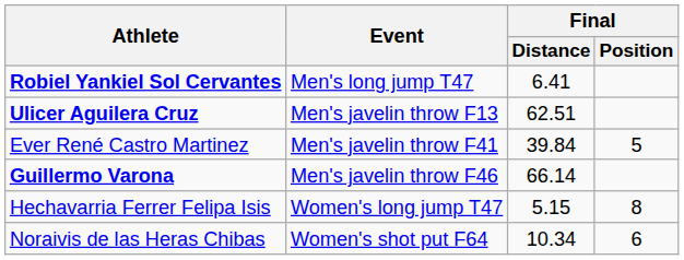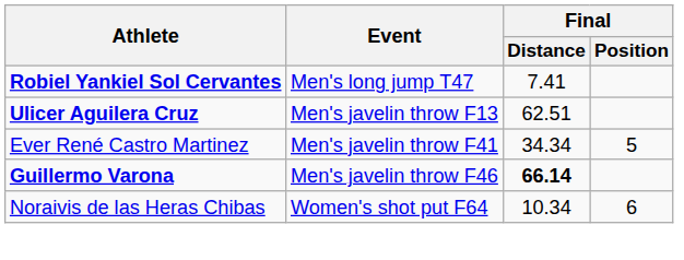Robiel Yankiel Sol Cervantes | Final / Distance: 6.41 -> 7.41
Ever René Castro Martinez | Final / Distance: 39.84 -> 34.34
Guillermo Varona | Final / Distance: normal -> bold
- row: Hechavarria Ferrer Felipa Isis | Women's long jump T47 | 5.15 | 8
